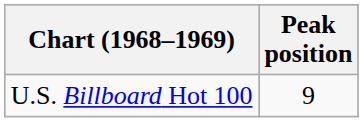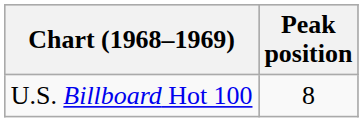U.S. Billboard Hot 100 | Peak position: 9 -> 8
